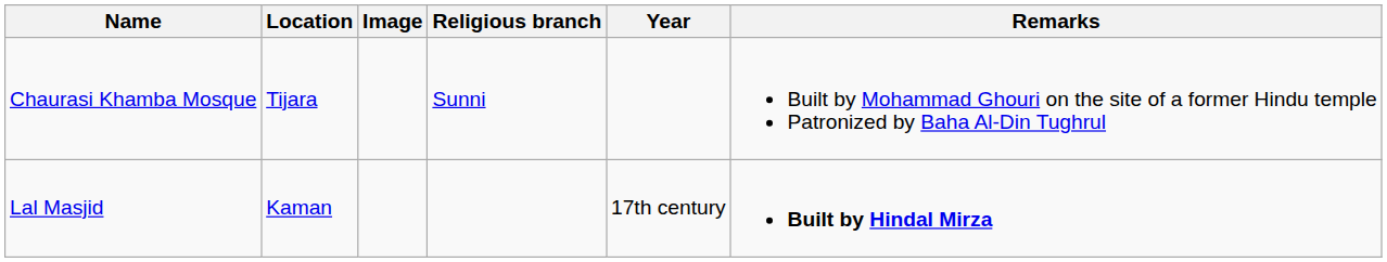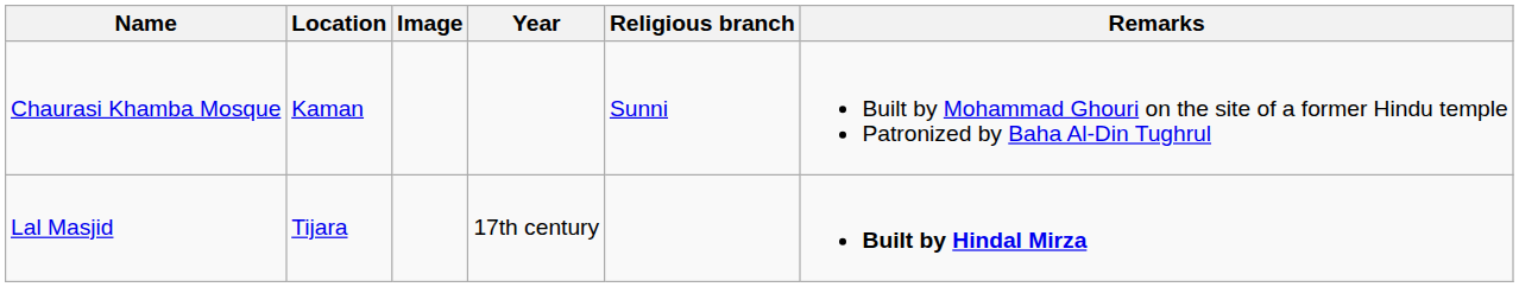columns swapped: Year <-> Religious branch
Chaurasi Khamba Mosque | Location: Tijara -> Kaman
Lal Masjid | Location: Kaman -> Tijara
